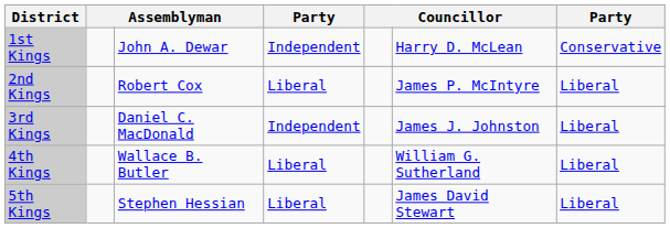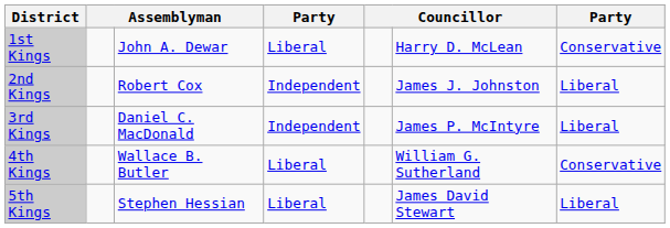1st Kings | column 4: Independent -> Liberal
2nd Kings | column 4: Liberal -> Independent
2nd Kings | column 6: James P. McIntyre -> James J. Johnston
3rd Kings | column 6: James J. Johnston -> James P. McIntyre
4th Kings | column 7: Liberal -> Conservative
